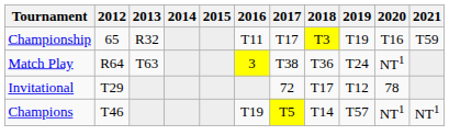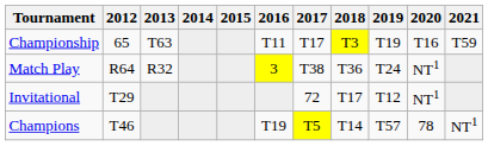Championship | 2013: R32 -> T63
Match Play | 2013: T63 -> R32
Invitational | 2020: 78 -> NT1
Champions | 2020: NT1 -> 78
